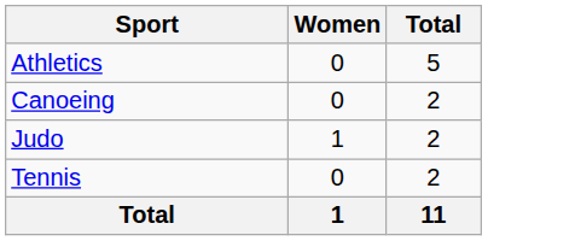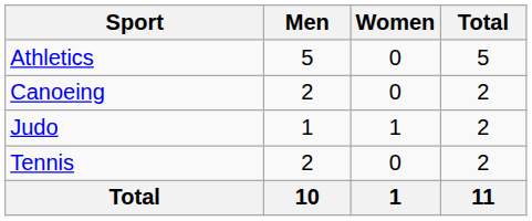+ column: Men | 5 | 2 | 1 | 2 | 10
